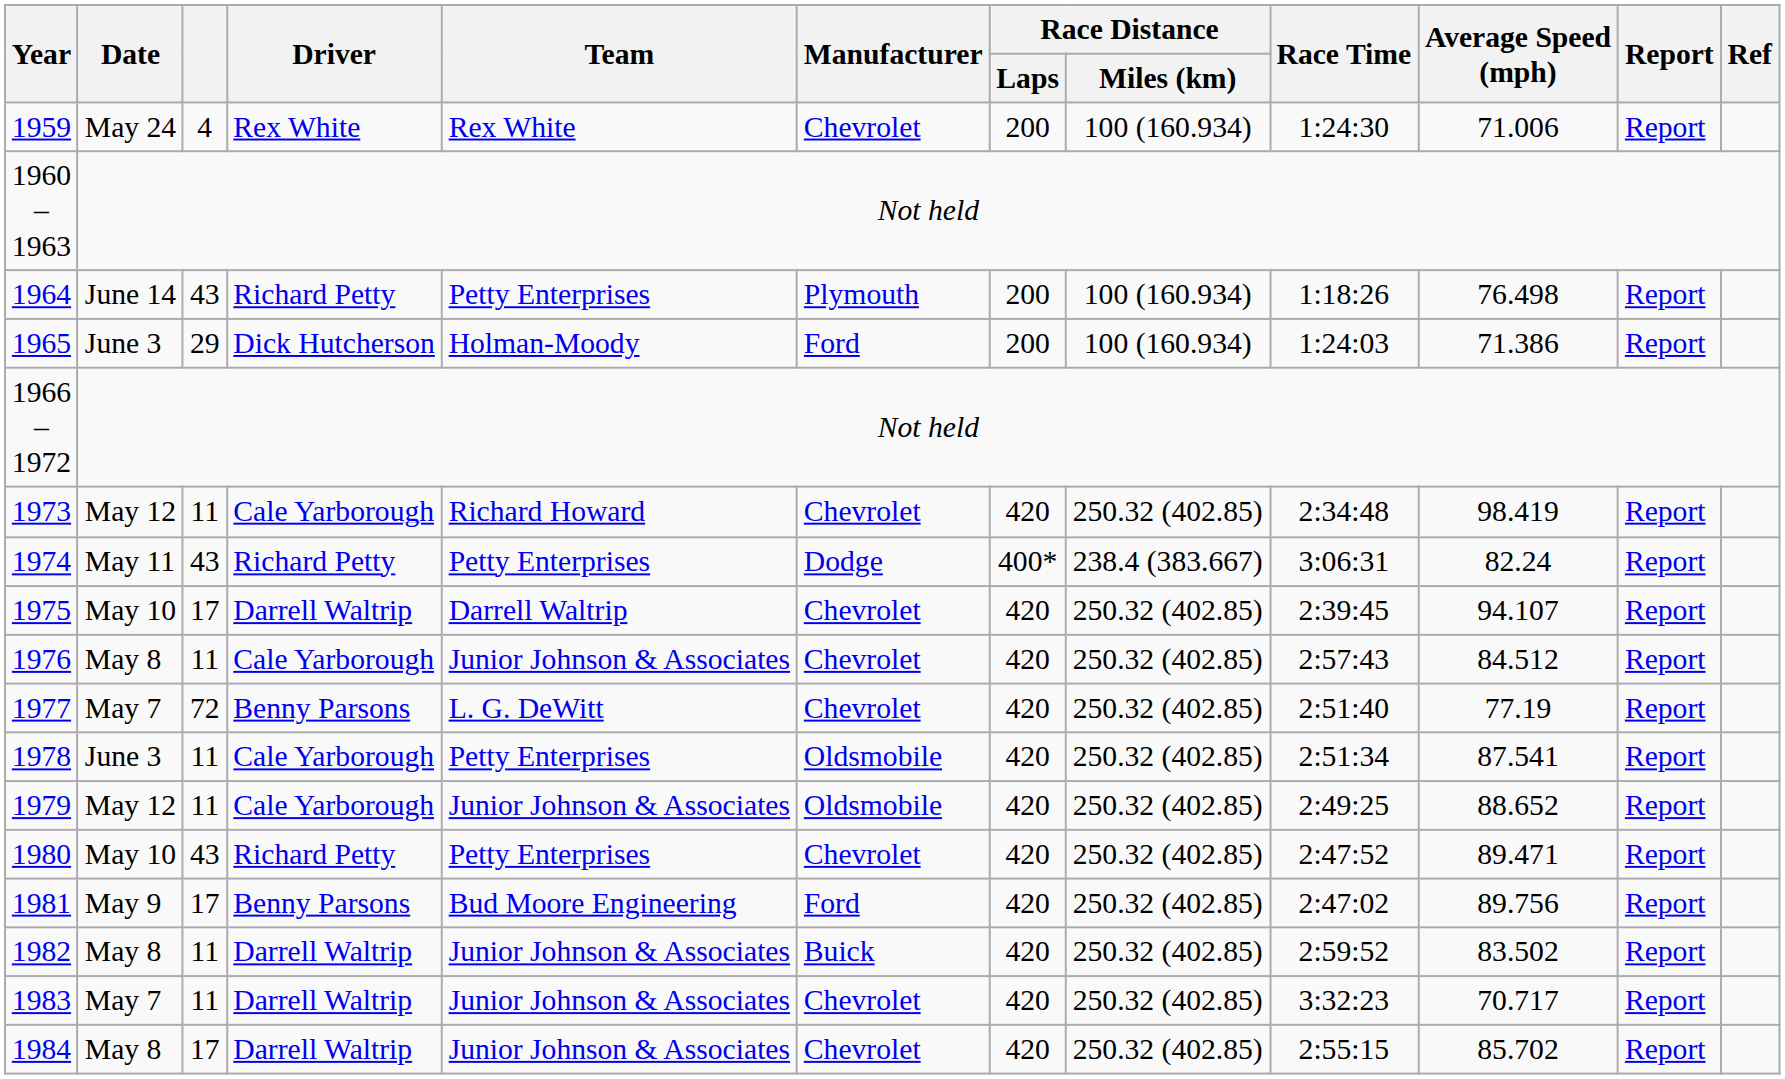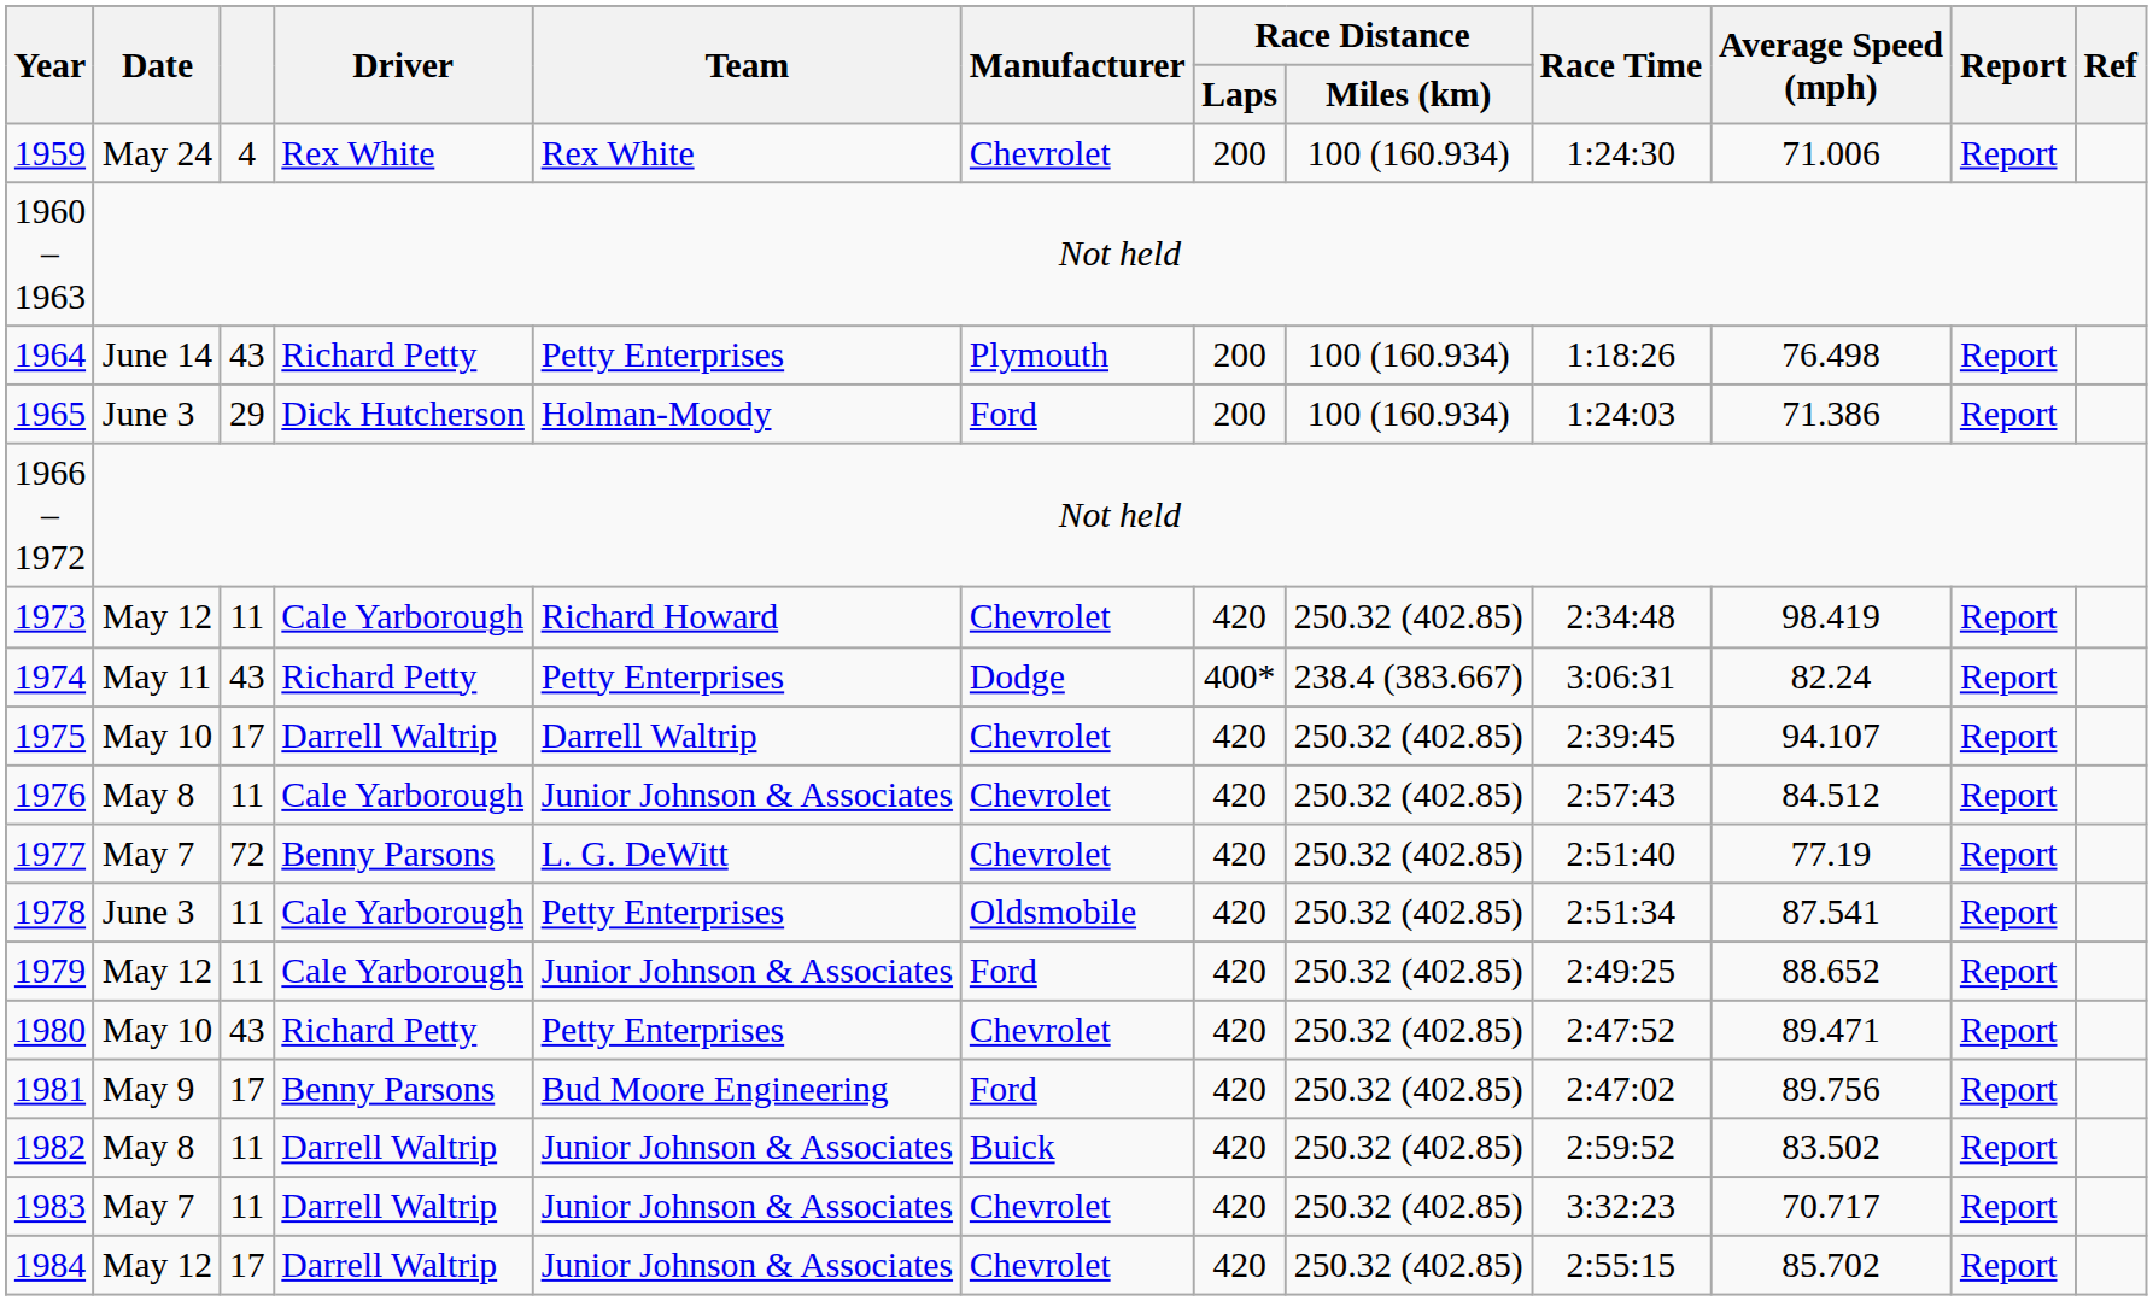1979 | Manufacturer: Oldsmobile -> Ford
1984 | Date: May 8 -> May 12
